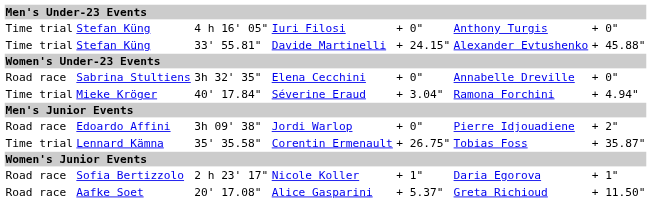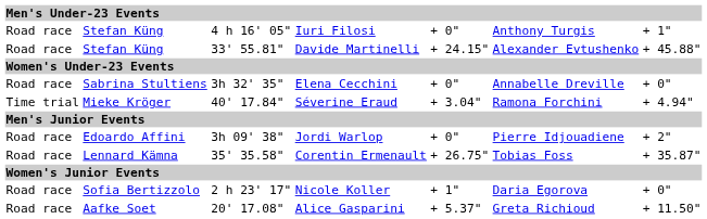Iuri Filosi | column 1: Time trial -> Road race
Iuri Filosi | column 7: + 0" -> + 1"
Davide Martinelli | column 1: Time trial -> Road race
Corentin Ermenault | column 1: Time trial -> Road race
Nicole Koller | column 7: + 1" -> + 0"
